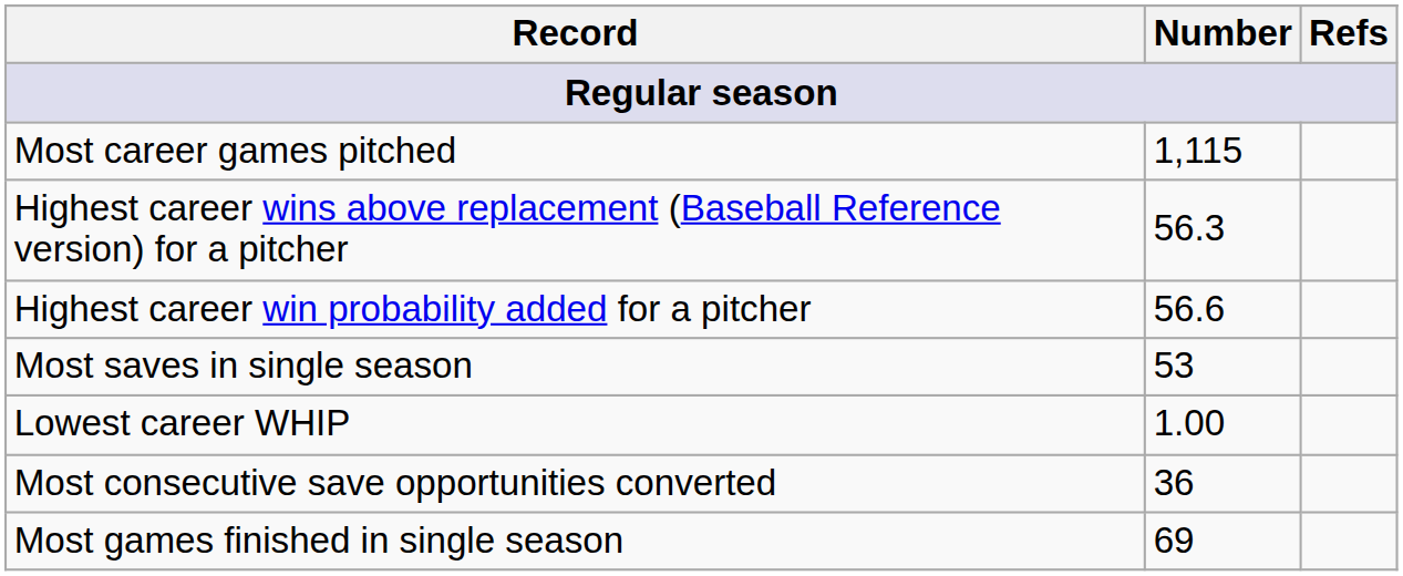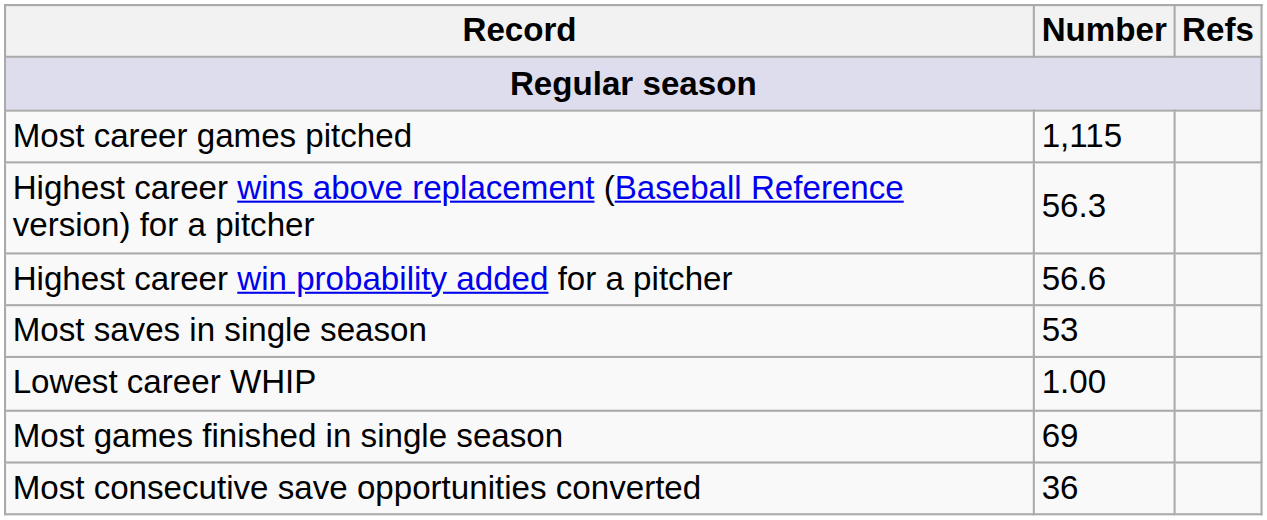rows swapped: Most consecutive save opportunities converted <-> Most games finished in single season
